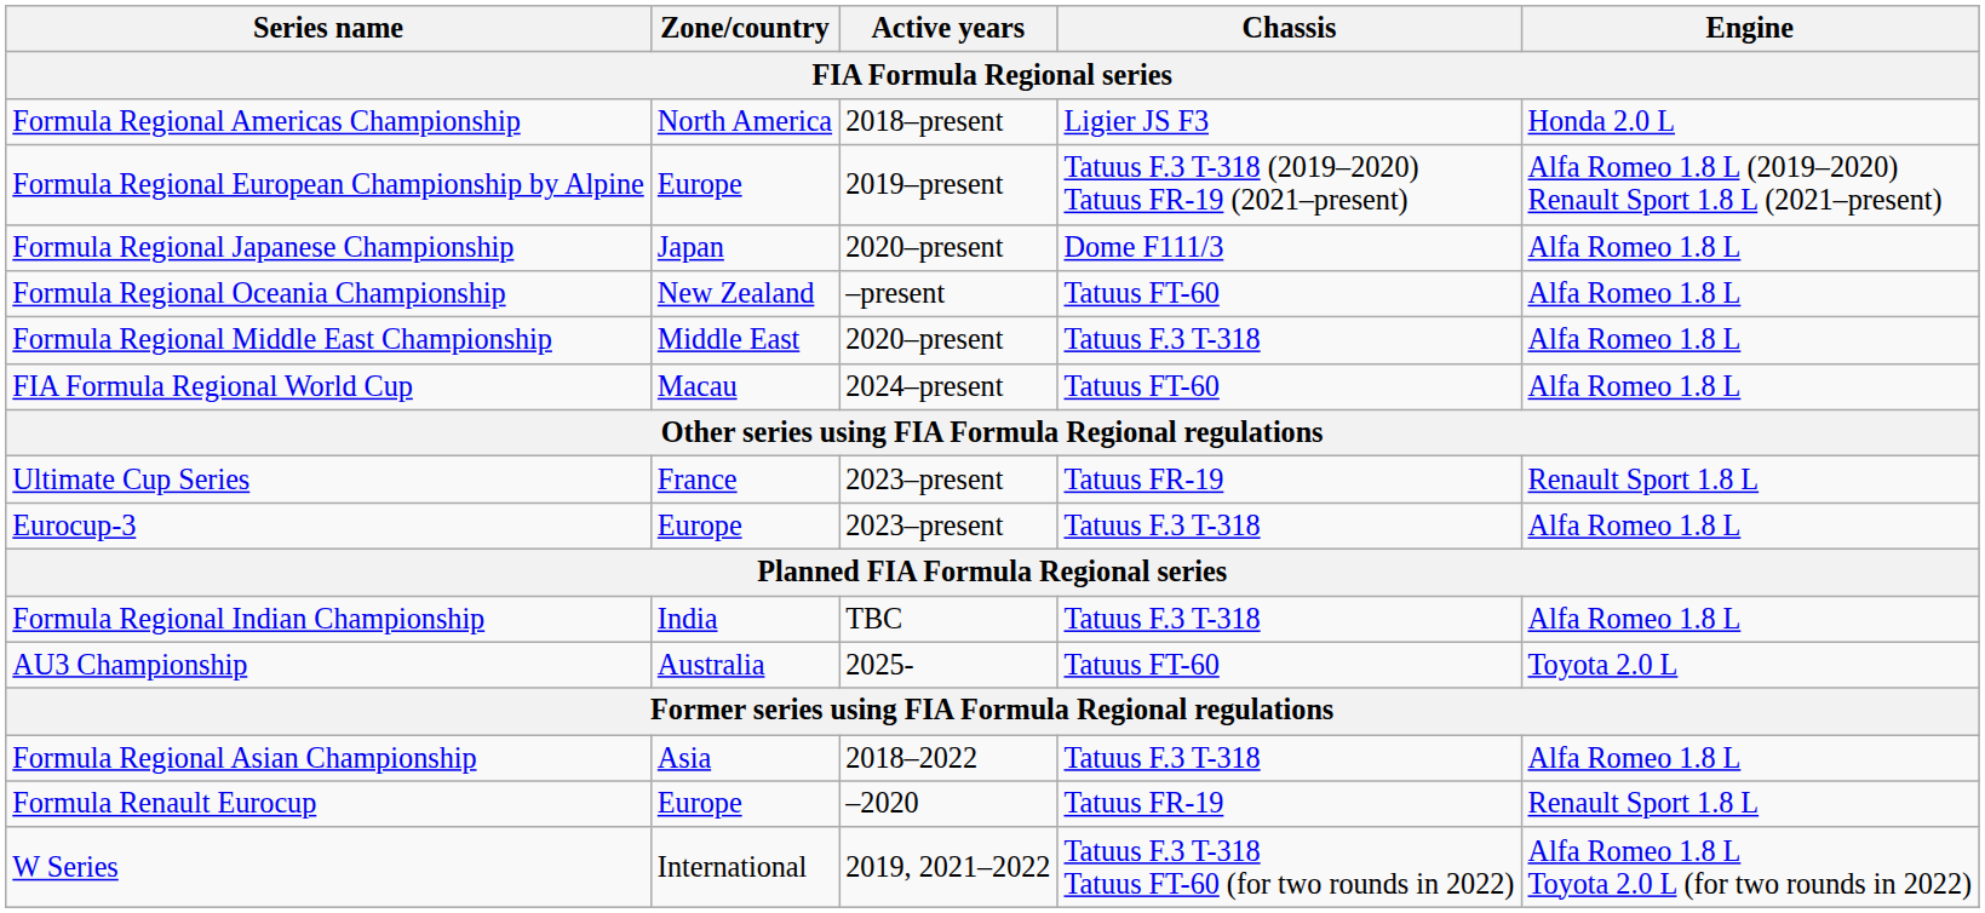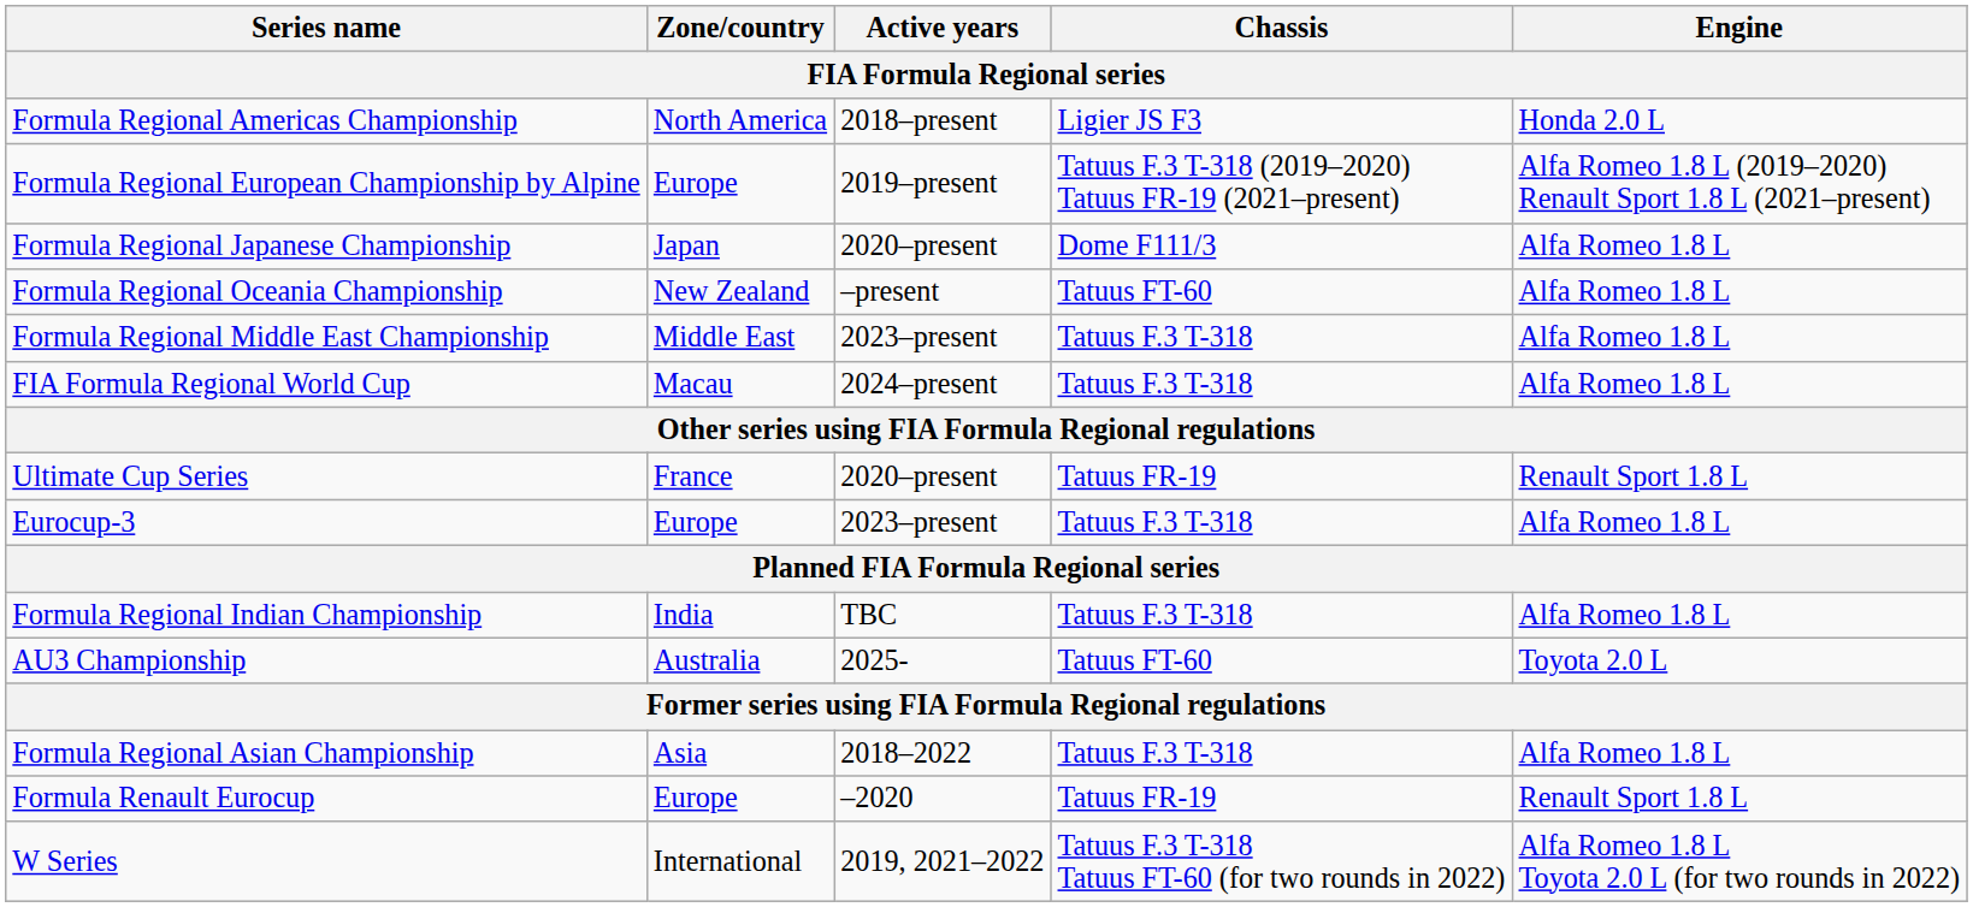Formula Regional Middle East Championship | Active years: 2020–present -> 2023–present
FIA Formula Regional World Cup | Chassis: Tatuus FT-60 -> Tatuus F.3 T-318
Ultimate Cup Series | Active years: 2023–present -> 2020–present
